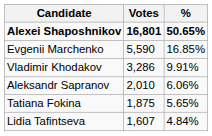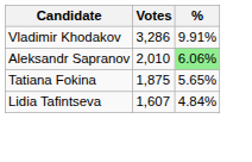- row: Alexei Shaposhnikov | 16,801 | 50.65%
- row: Evgenii Marchenko | 5,590 | 16.85%
Aleksandr Sapranov | %: no background -> lightgreen background
